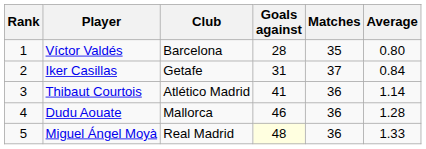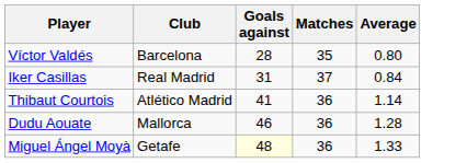- column: Rank | 1 | 2 | 3 | 4 | 5
Iker Casillas | Club: Getafe -> Real Madrid
Miguel Ángel Moyà | Club: Real Madrid -> Getafe
